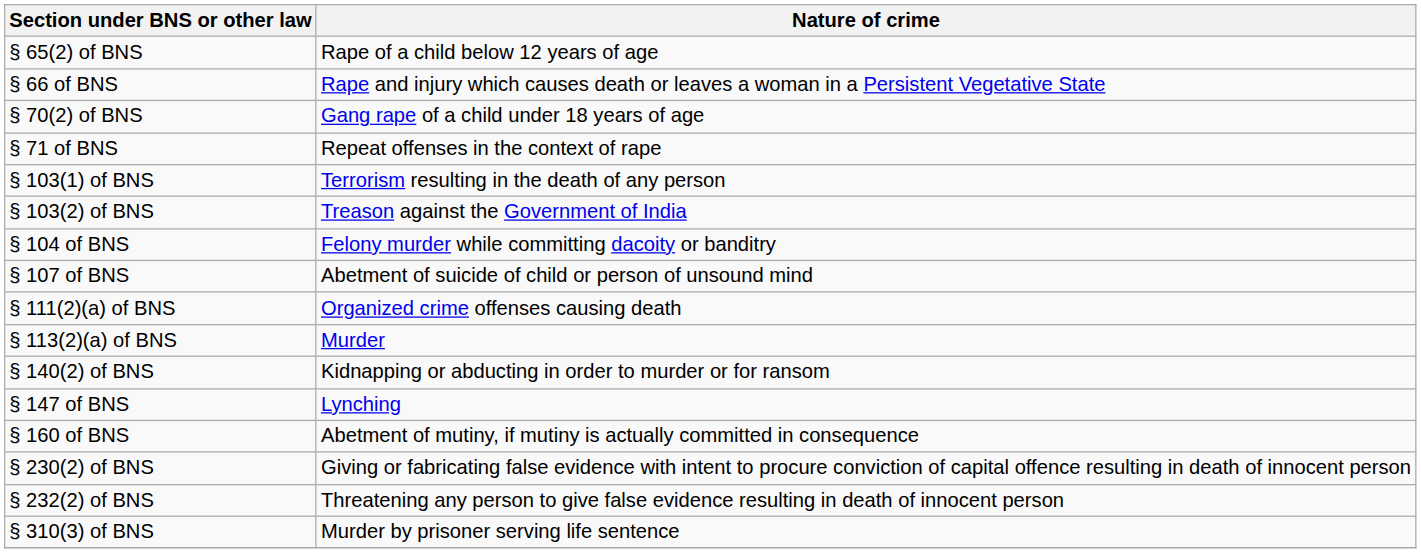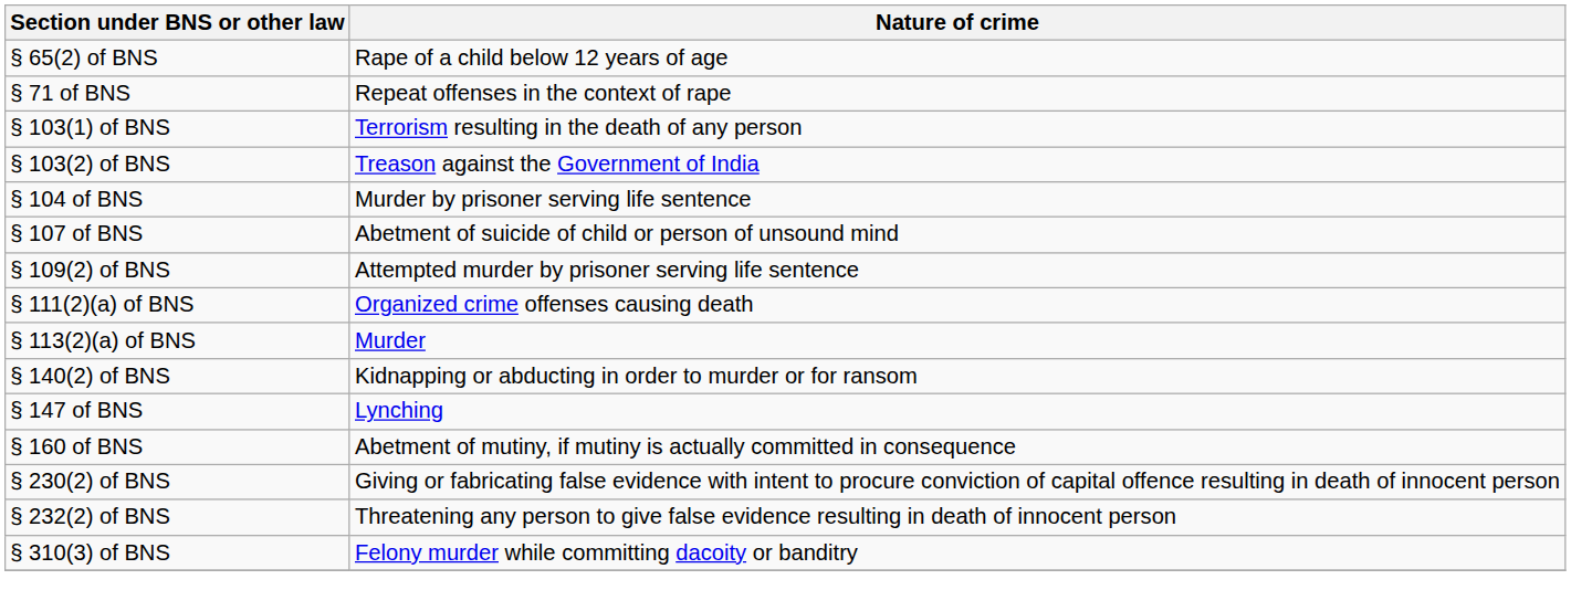- row: § 66 of BNS | Rape and injury which causes death or leaves a woman in a Persistent Vegetative State
- row: § 70(2) of BNS | Gang rape of a child under 18 years of age
§ 104 of BNS | Nature of crime: Felony murder while committing dacoity or banditry -> Murder by prisoner serving life sentence
+ row: § 109(2) of BNS | Attempted murder by prisoner serving life sentence
§ 310(3) of BNS | Nature of crime: Murder by prisoner serving life sentence -> Felony murder while committing dacoity or banditry
